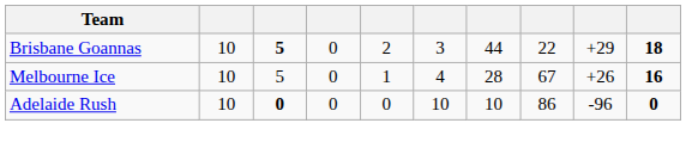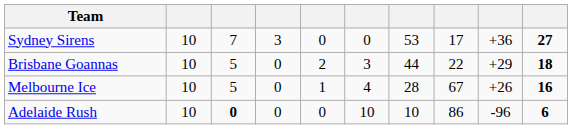+ row: Sydney Sirens | 10 | 7 | 3 | 0 | 0 | 53 | 17 | +36 | 27
Brisbane Goannas | column 3: bold -> normal
Adelaide Rush | column 10: 0 -> 6
